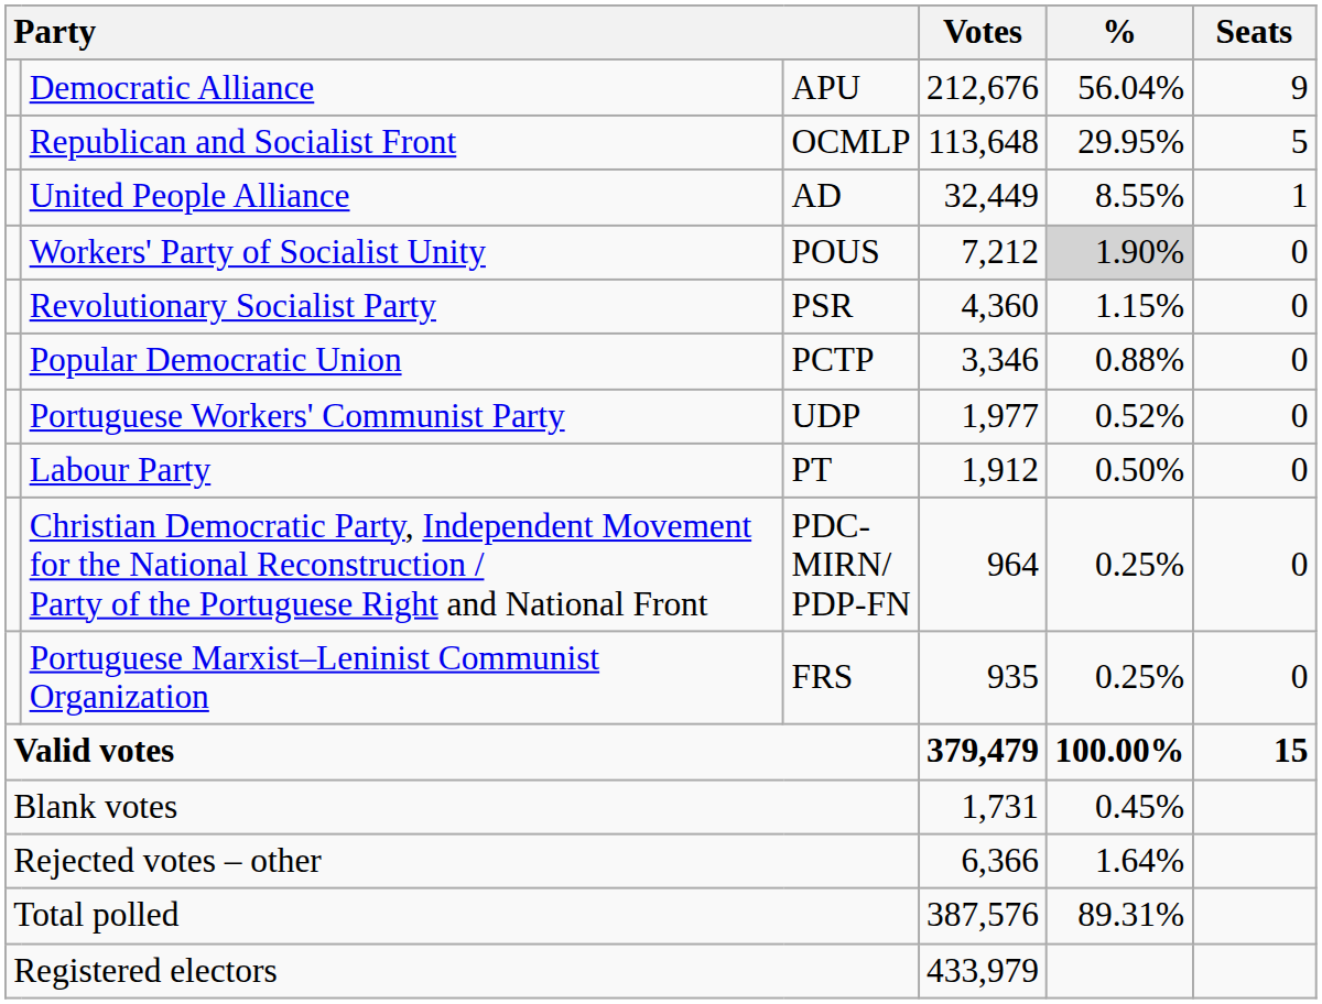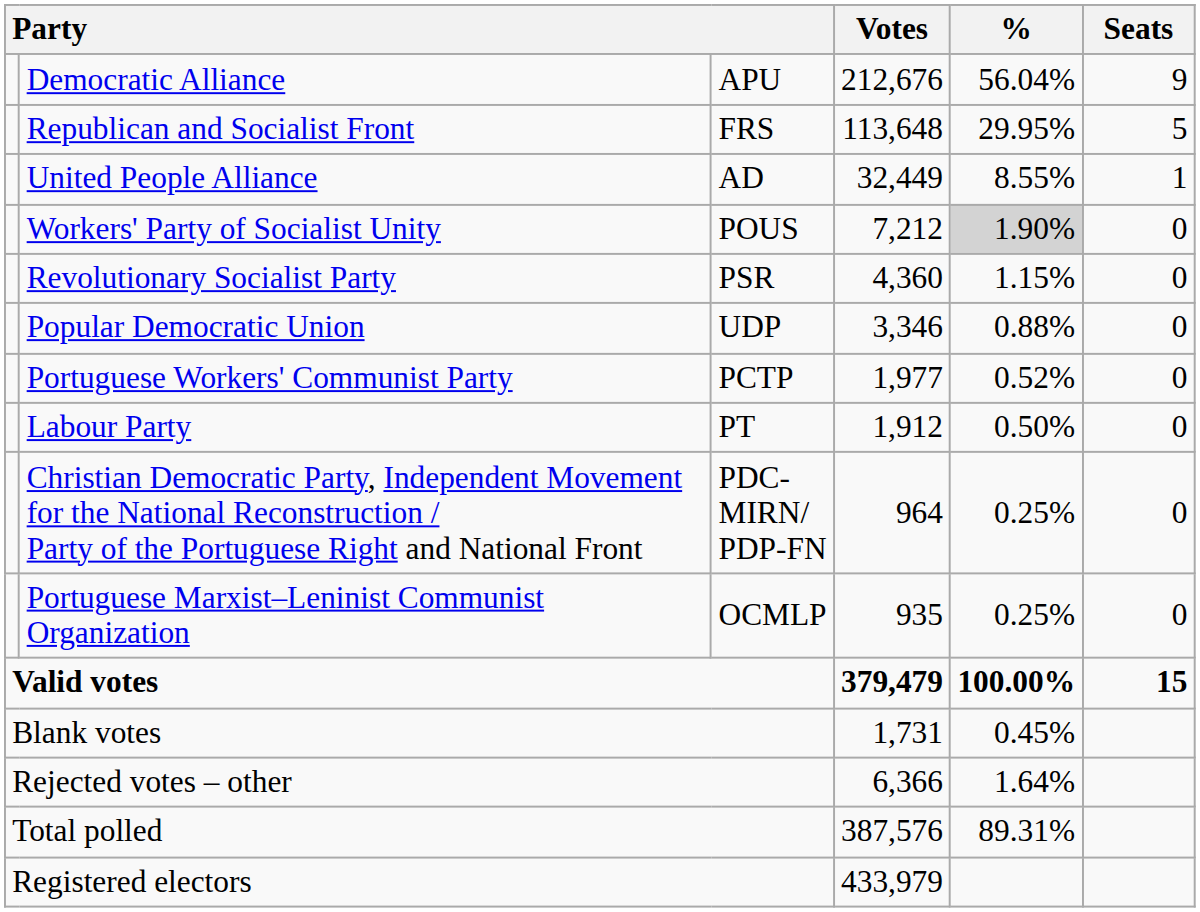Republican and Socialist Front | column 3: OCMLP -> FRS
Popular Democratic Union | column 3: PCTP -> UDP
Portuguese Workers' Communist Party | column 3: UDP -> PCTP
Portuguese Marxist–Leninist Communist Organization | column 3: FRS -> OCMLP
